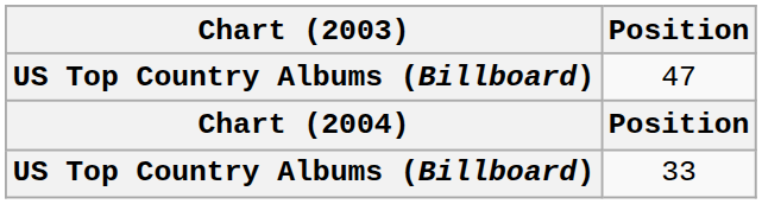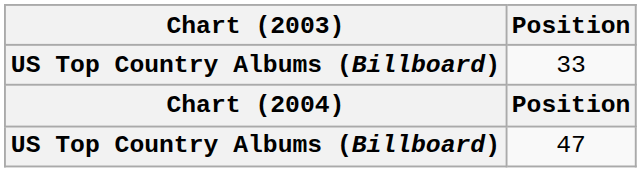rows swapped: 33 <-> 47
